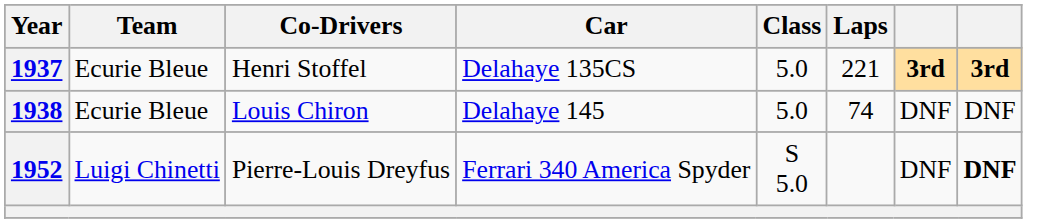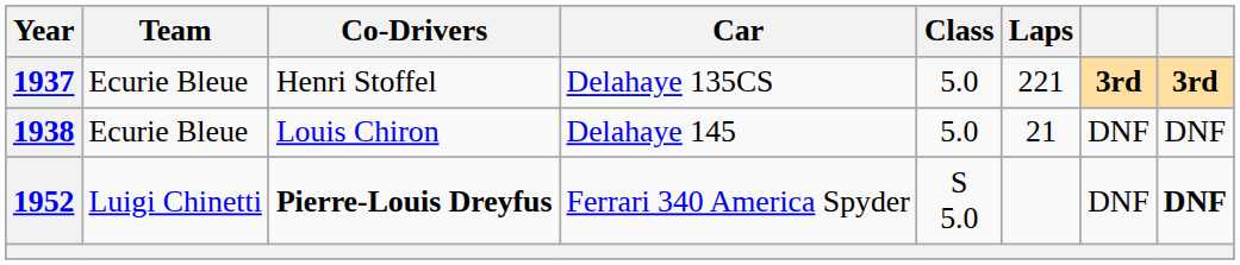1938 | Laps: 74 -> 21
1952 | Co-Drivers: normal -> bold
